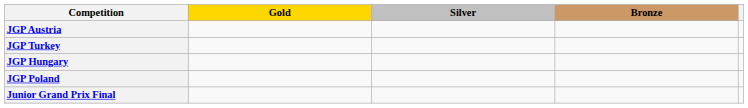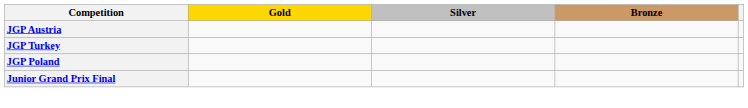- row: JGP Hungary
